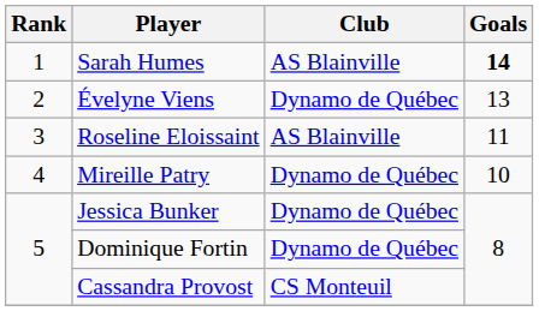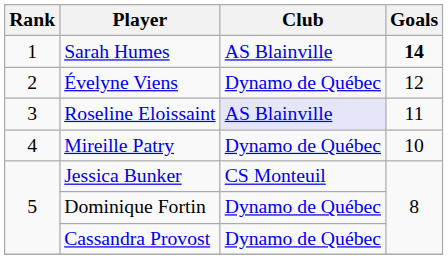Évelyne Viens | Goals: 13 -> 12
Roseline Eloissaint | Club: no background -> lavender background
Jessica Bunker | Club: Dynamo de Québec -> CS Monteuil
Cassandra Provost | Club: CS Monteuil -> Dynamo de Québec
